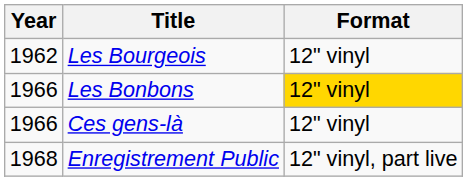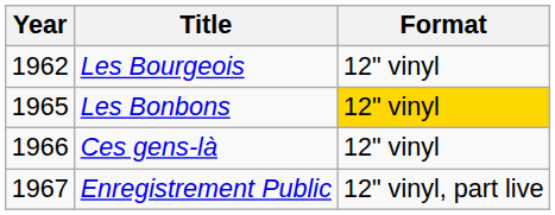Les Bonbons | Year: 1966 -> 1965
Enregistrement Public | Year: 1968 -> 1967
